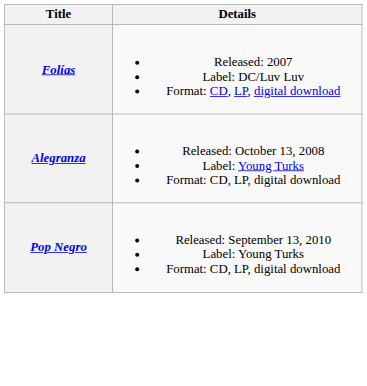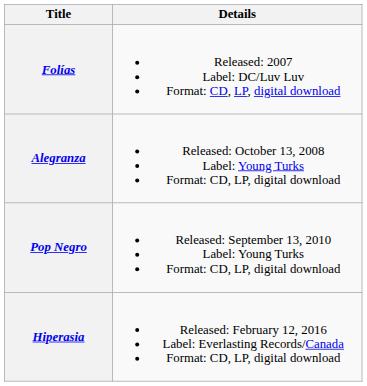+ row: Hiperasia | Released: February 12, 2016 Label: Everlasting Records/Canada Format: CD, LP, digital download
